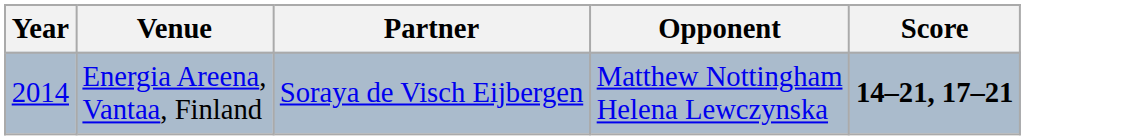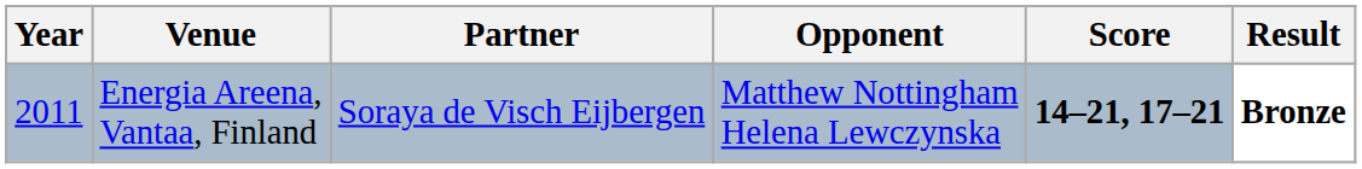+ column: Result | Bronze
Energia Areena, Vantaa, Finland | Year: 2014 -> 2011
